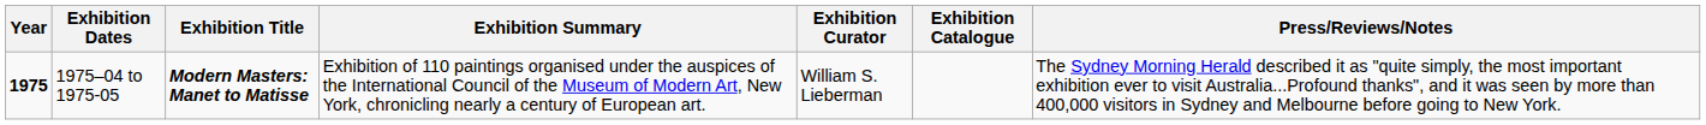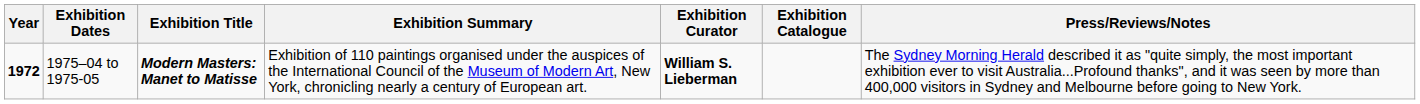1975–04 to 1975-05 | Year: 1975 -> 1972
1975–04 to 1975-05 | Exhibition Curator: normal -> bold
